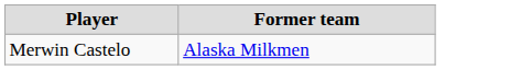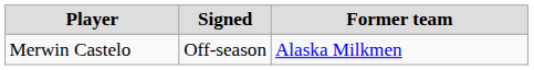+ column: Signed | Off-season
